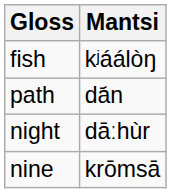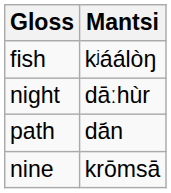rows swapped: night <-> path
